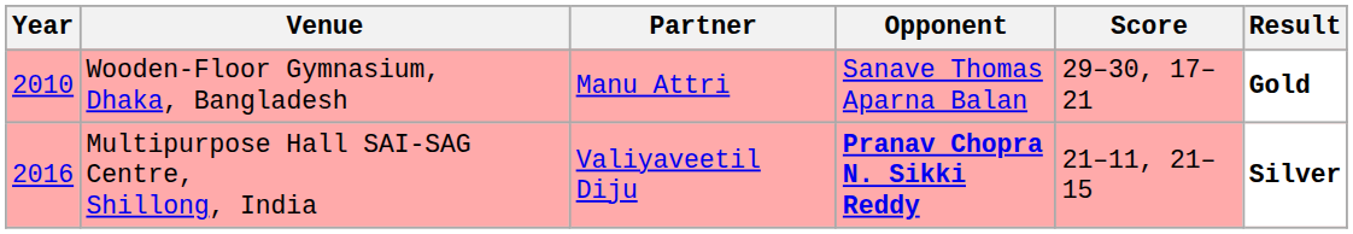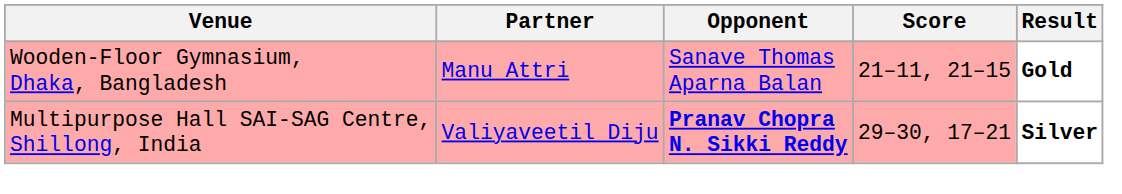- column: Year | 2010 | 2016
Wooden-Floor Gymnasium, Dhaka, Bangladesh | Score: 29–30, 17–21 -> 21–11, 21–15
Multipurpose Hall SAI-SAG Centre, Shillong, India | Score: 21–11, 21–15 -> 29–30, 17–21
